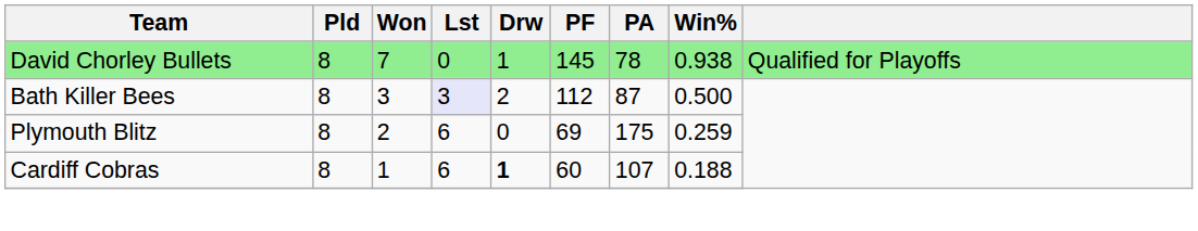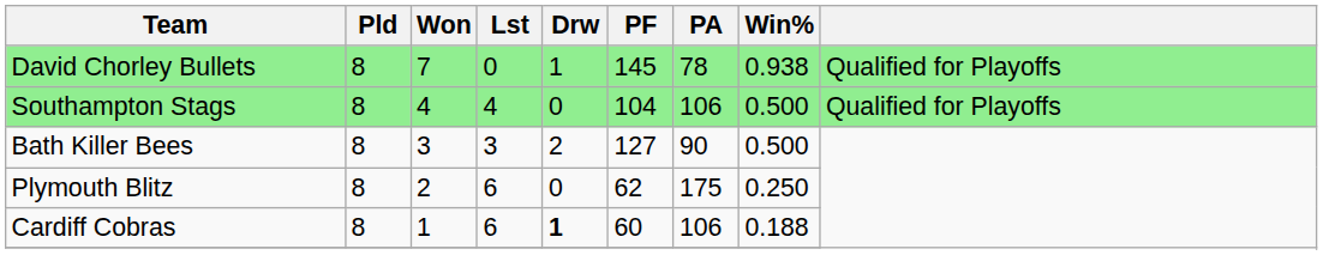+ row: Southampton Stags | 8 | 4 | 4 | 0 | 104 | 106 | 0.500 | Qualified for Playoffs
Bath Killer Bees | Lst: lavender background -> no background
Bath Killer Bees | PF: 112 -> 127
Bath Killer Bees | PA: 87 -> 90
Plymouth Blitz | PF: 69 -> 62
Plymouth Blitz | Win%: 0.259 -> 0.250
Cardiff Cobras | PA: 107 -> 106
